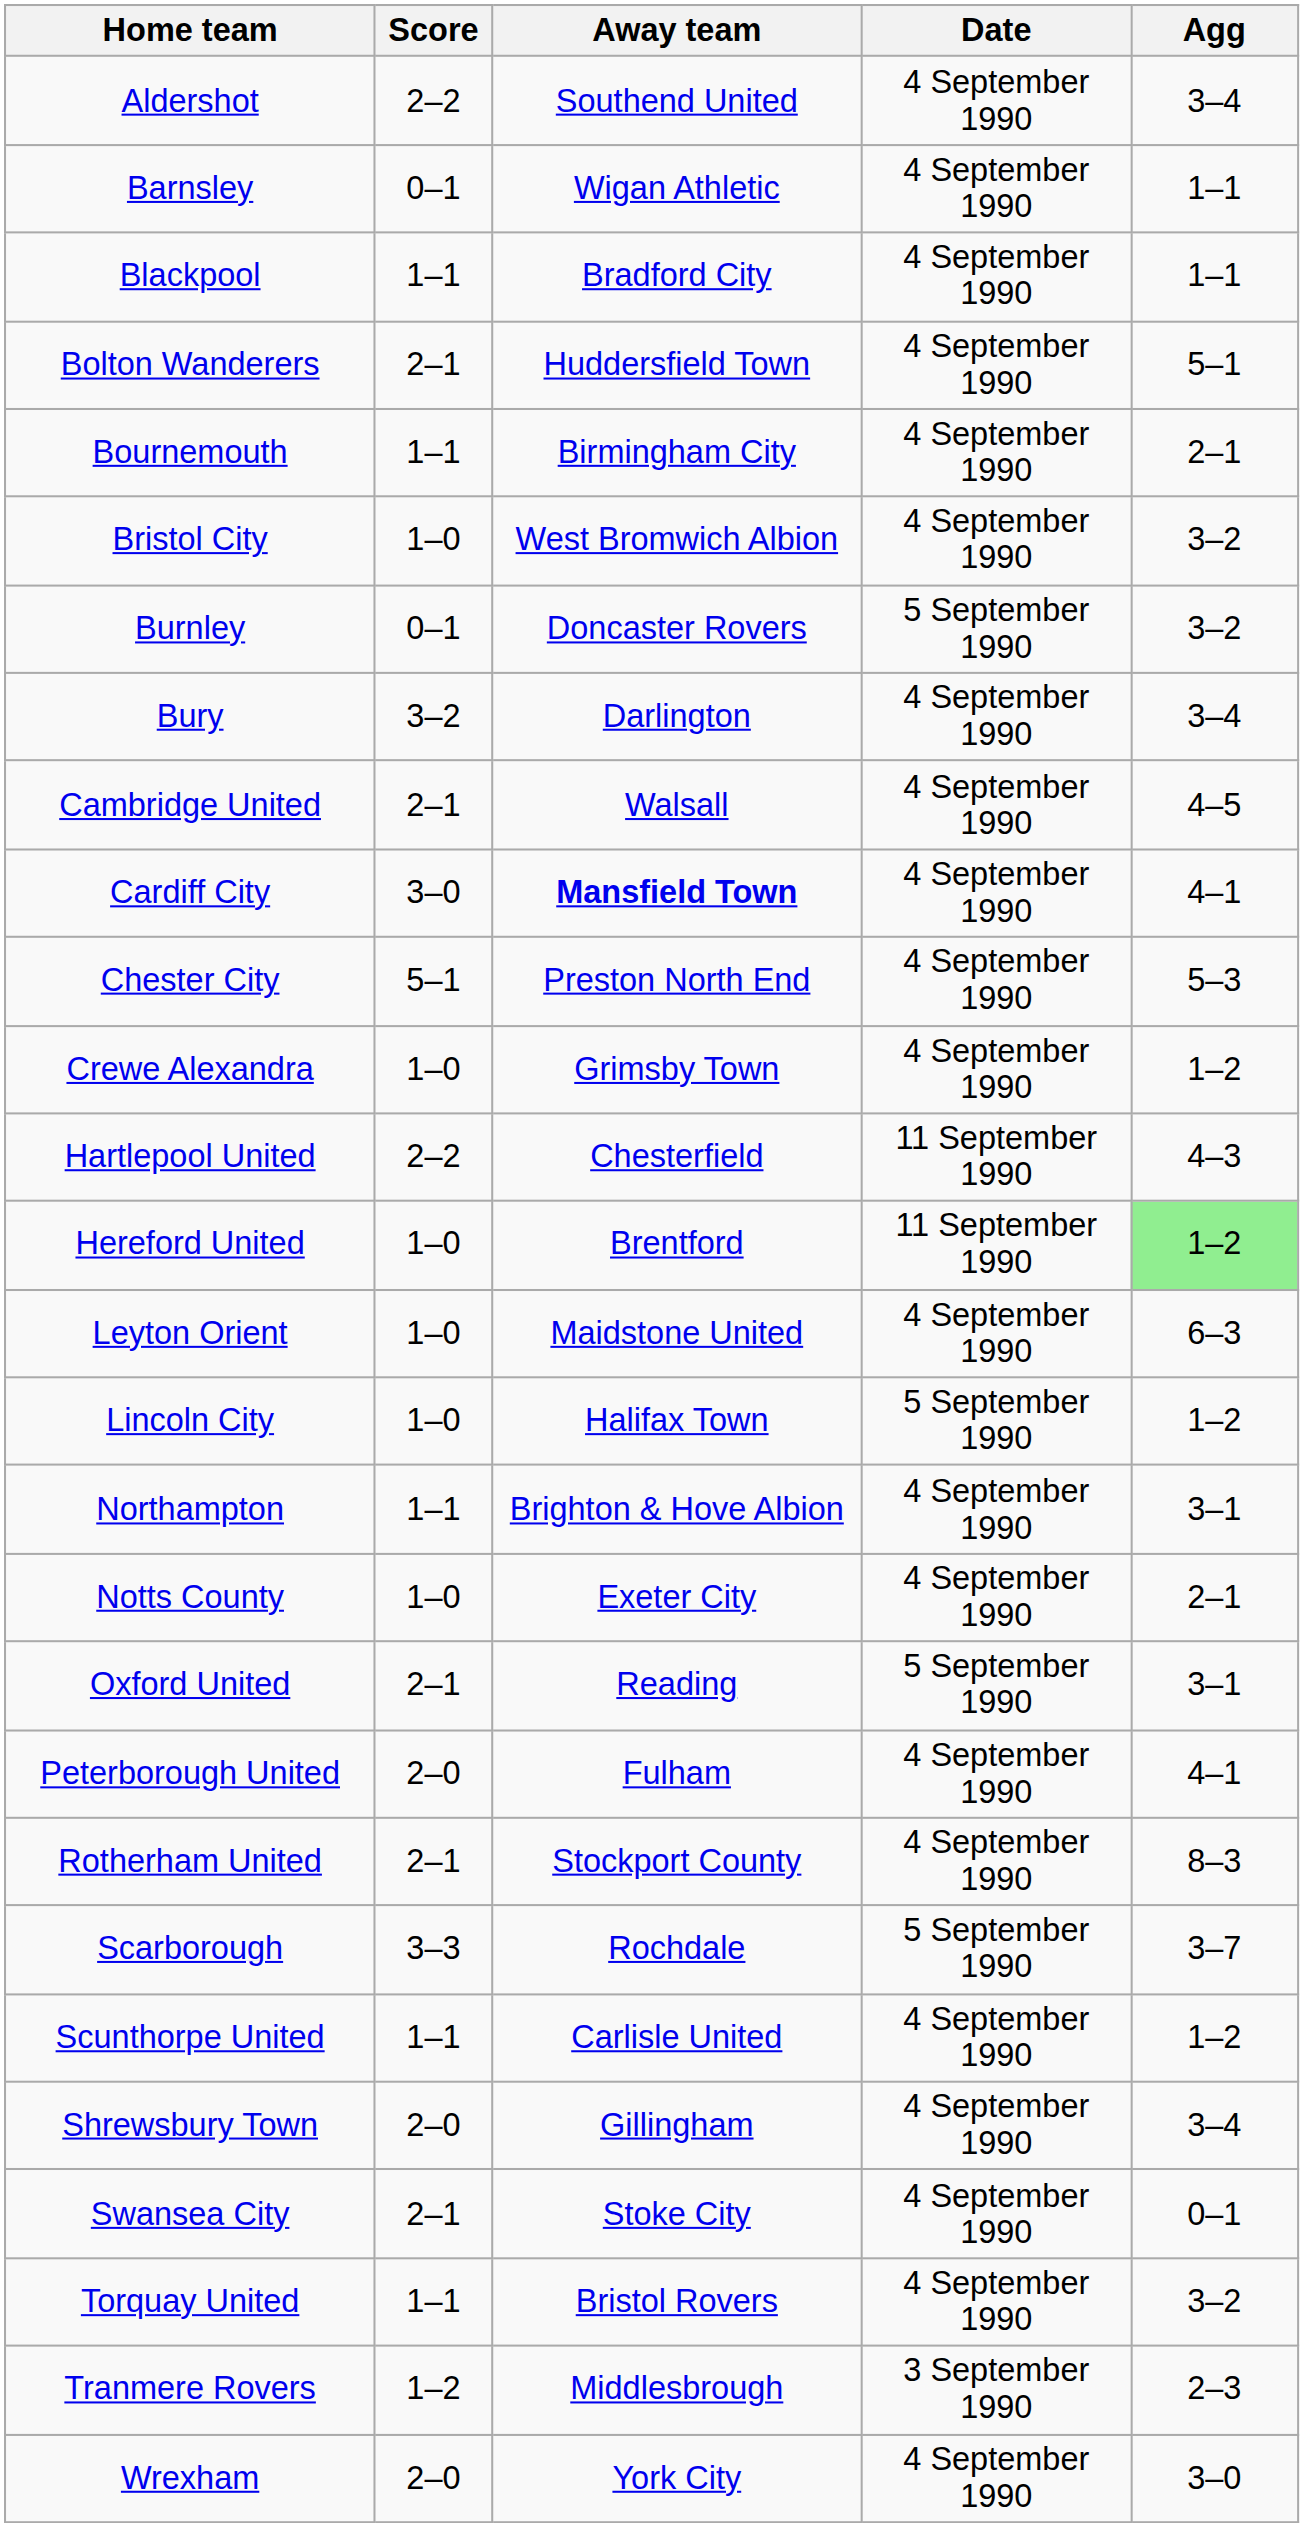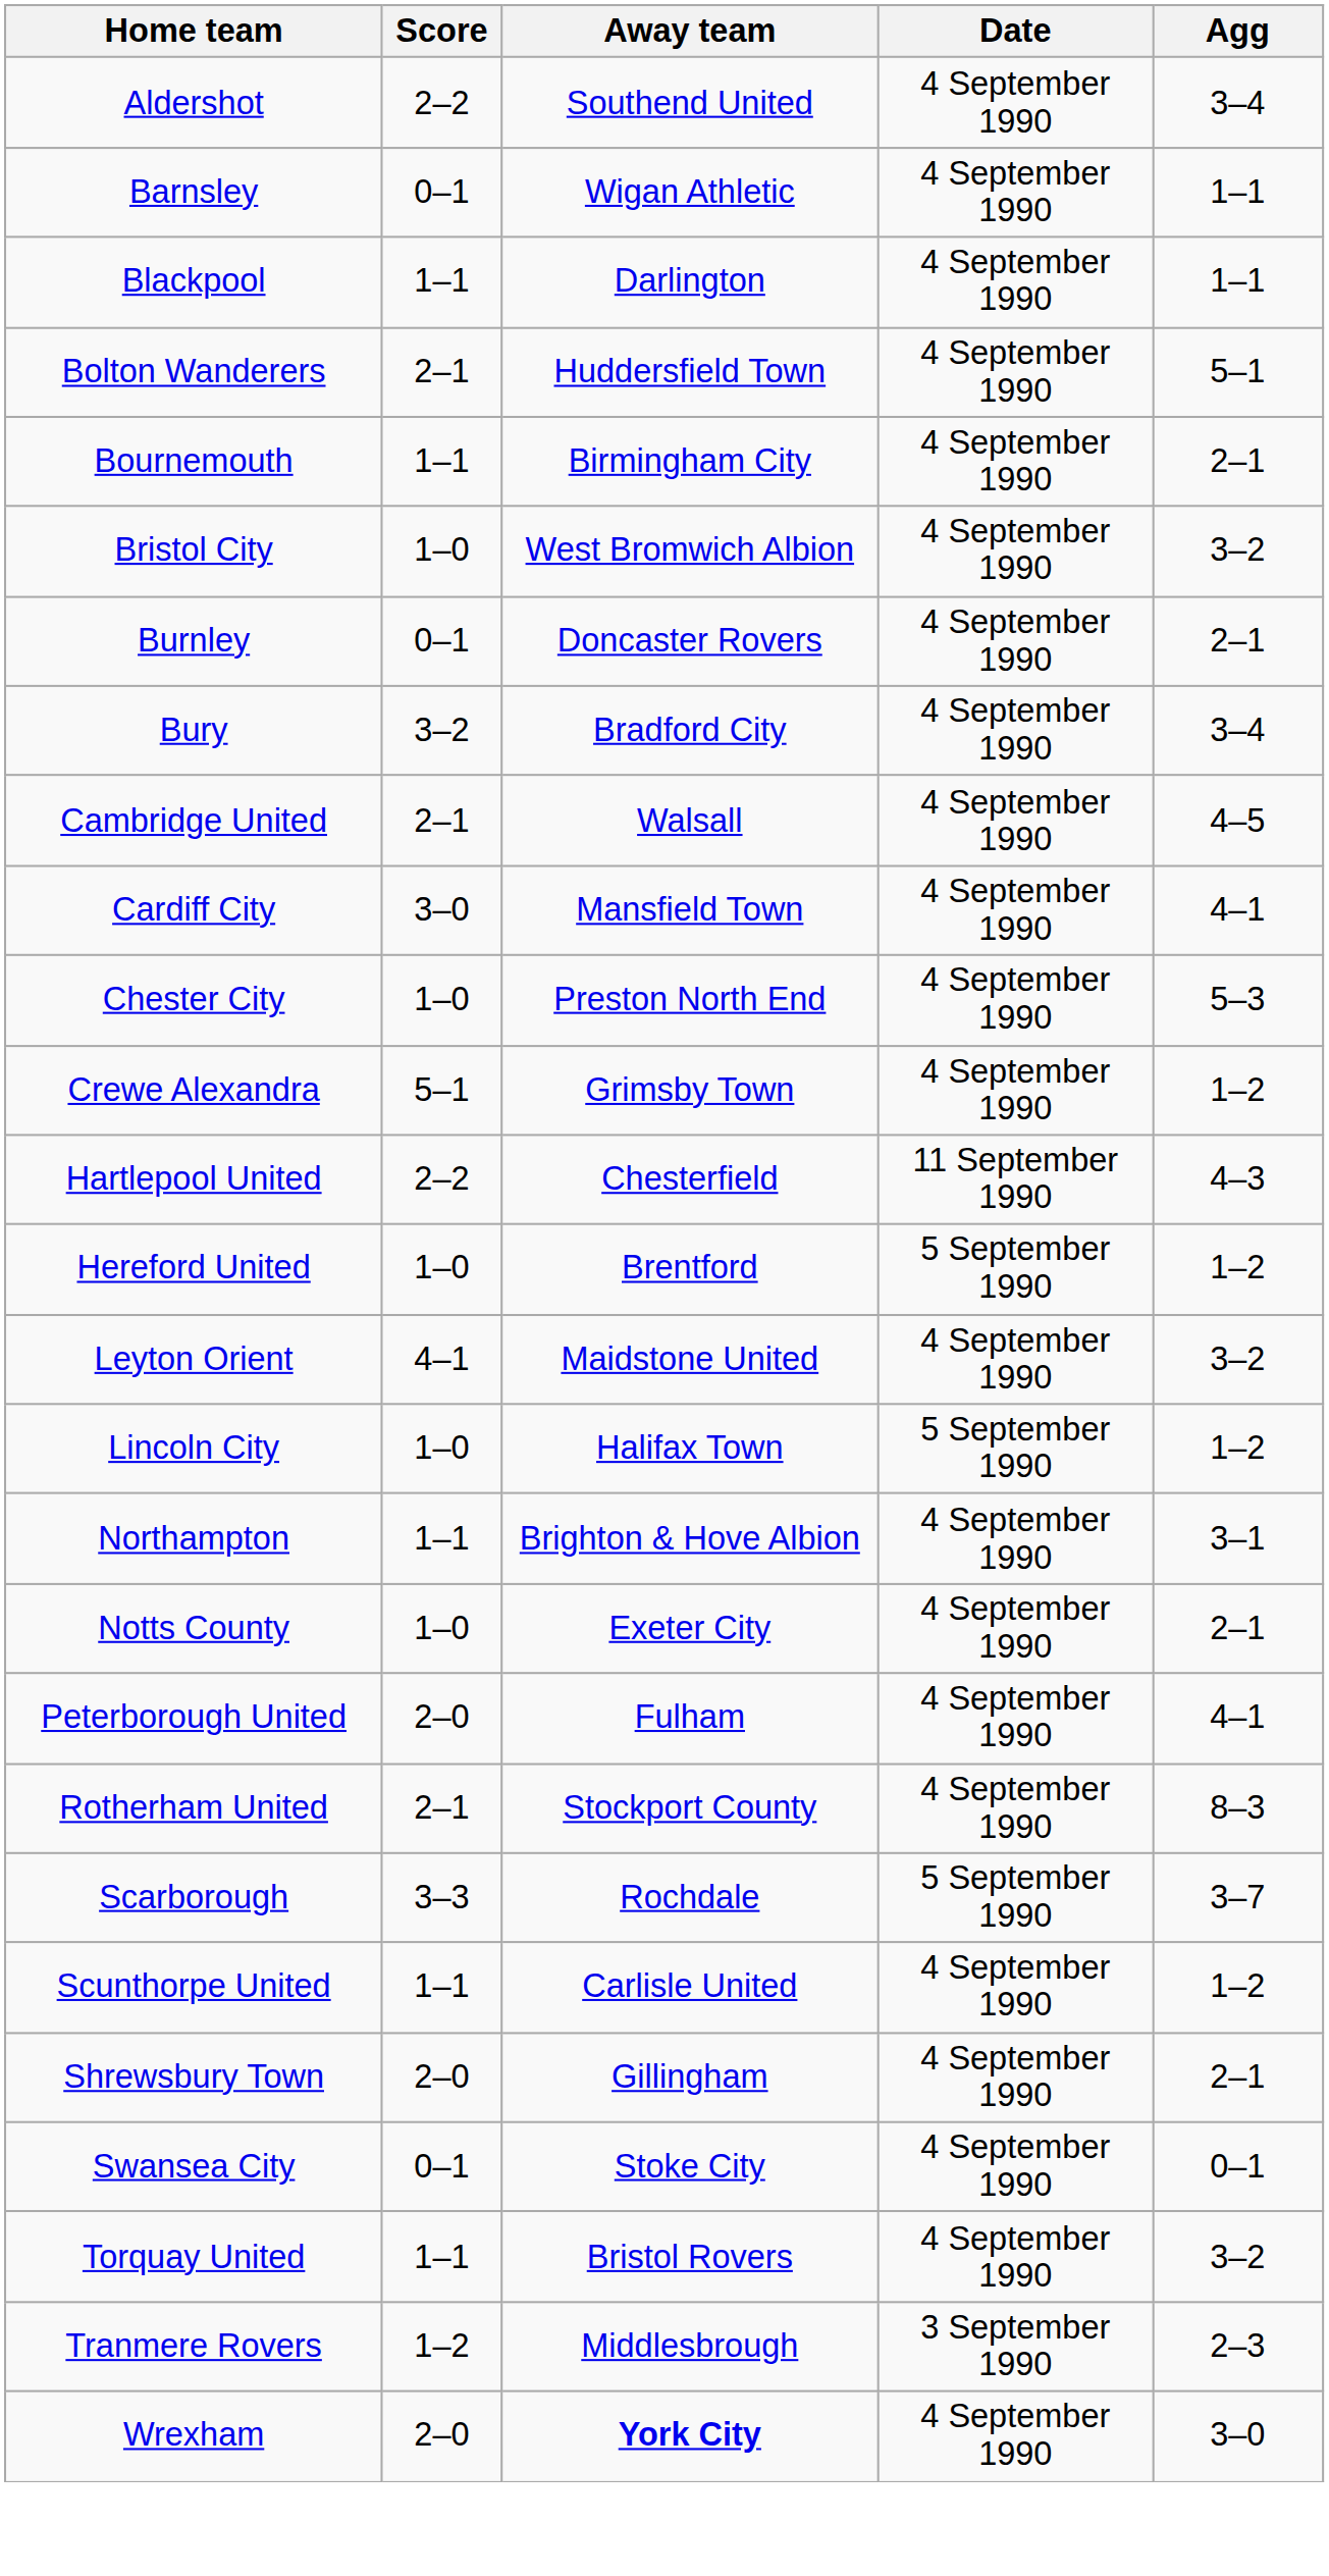Blackpool | Away team: Bradford City -> Darlington
Burnley | Date: 5 September 1990 -> 4 September 1990
Burnley | Agg: 3–2 -> 2–1
Bury | Away team: Darlington -> Bradford City
Cardiff City | Away team: bold -> normal
Chester City | Score: 5–1 -> 1–0
Crewe Alexandra | Score: 1–0 -> 5–1
Hereford United | Date: 11 September 1990 -> 5 September 1990
Hereford United | Agg: lightgreen background -> no background
Leyton Orient | Score: 1–0 -> 4–1
Leyton Orient | Agg: 6–3 -> 3–2
- row: Oxford United | 2–1 | Reading | 5 September 1990 | 3–1
Shrewsbury Town | Agg: 3–4 -> 2–1
Swansea City | Score: 2–1 -> 0–1
Wrexham | Away team: normal -> bold
